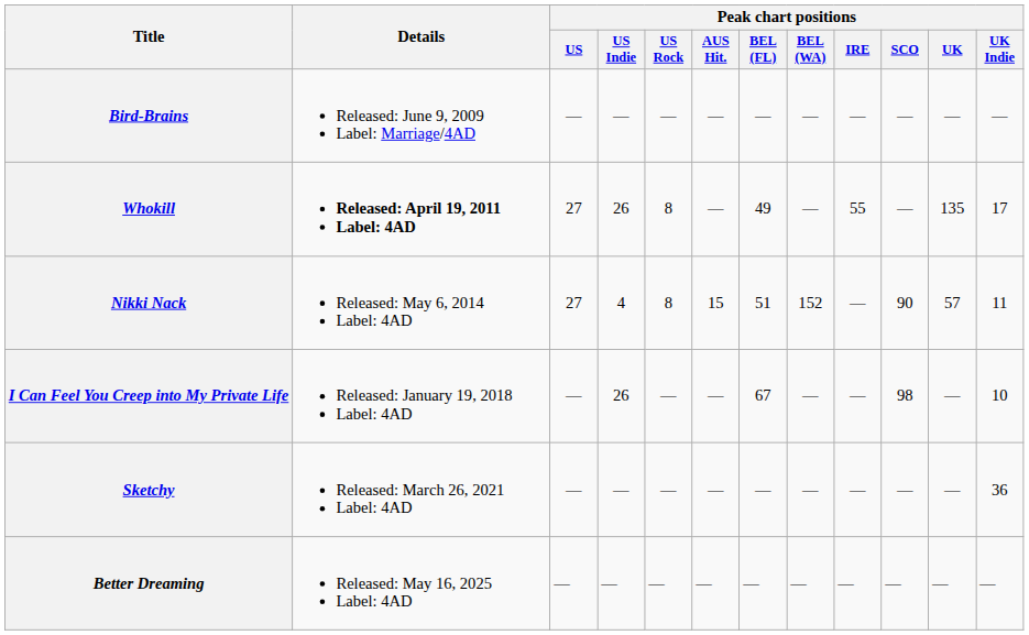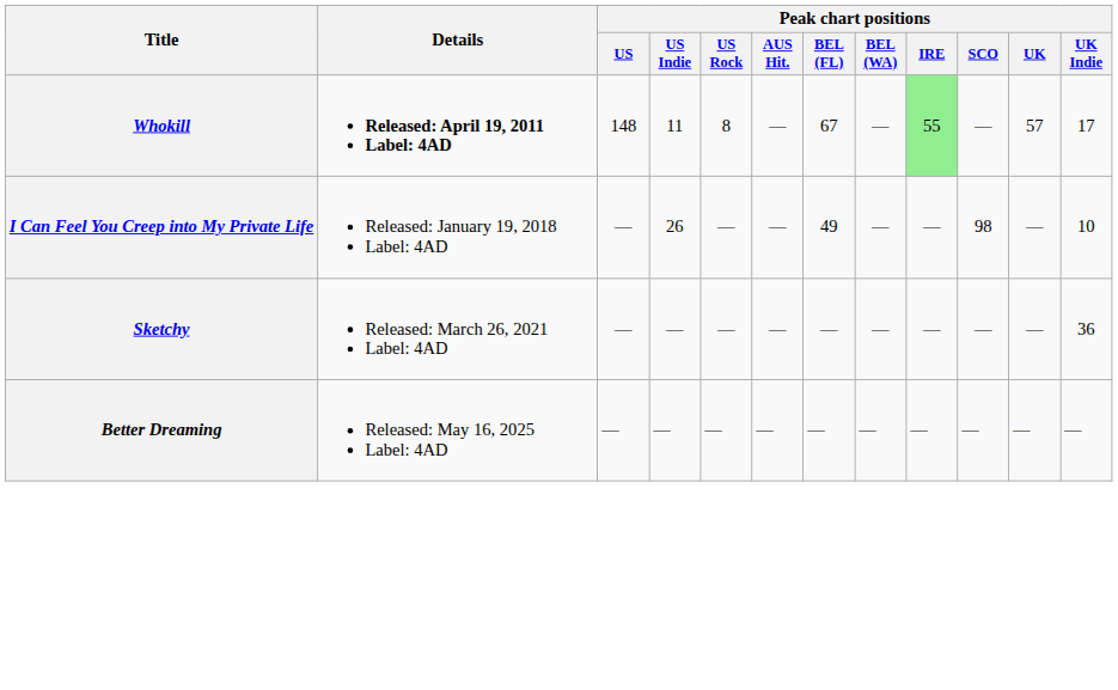- row: Bird-Brains | Released: June 9, 2009 Label: Marriage/4AD | — | — | — | — | — | — | — | — | — | —
Whokill | Peak chart positions / US: 27 -> 148
Whokill | Peak chart positions / US Indie: 26 -> 11
Whokill | Peak chart positions / BEL (FL): 49 -> 67
Whokill | Peak chart positions / IRE: no background -> lightgreen background
Whokill | Peak chart positions / UK: 135 -> 57
- row: Nikki Nack | Released: May 6, 2014 Label: 4AD | 27 | 4 | 8 | 15 | 51 | 152 | — | 90 | 57 | 11
I Can Feel You Creep into My Private Life | Peak chart positions / BEL (FL): 67 -> 49
